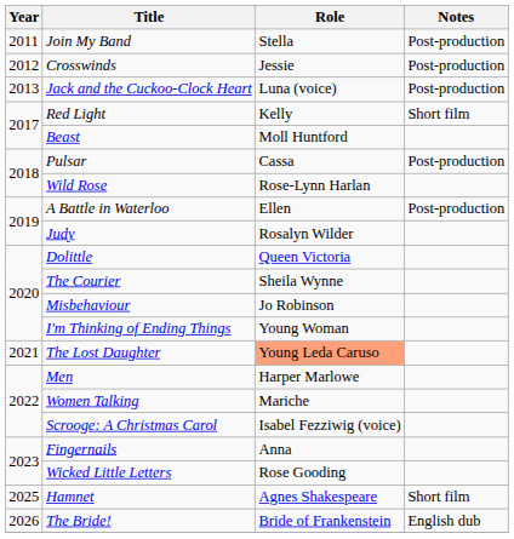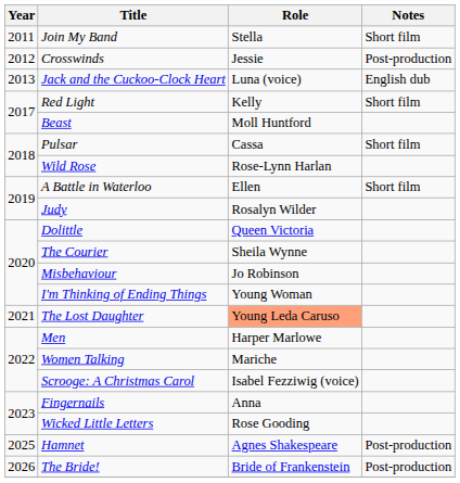Join My Band | Notes: Post-production -> Short film
Jack and the Cuckoo-Clock Heart | Notes: Post-production -> English dub
Pulsar | Notes: Post-production -> Short film
A Battle in Waterloo | Notes: Post-production -> Short film
Hamnet | Notes: Short film -> Post-production
The Bride! | Notes: English dub -> Post-production
